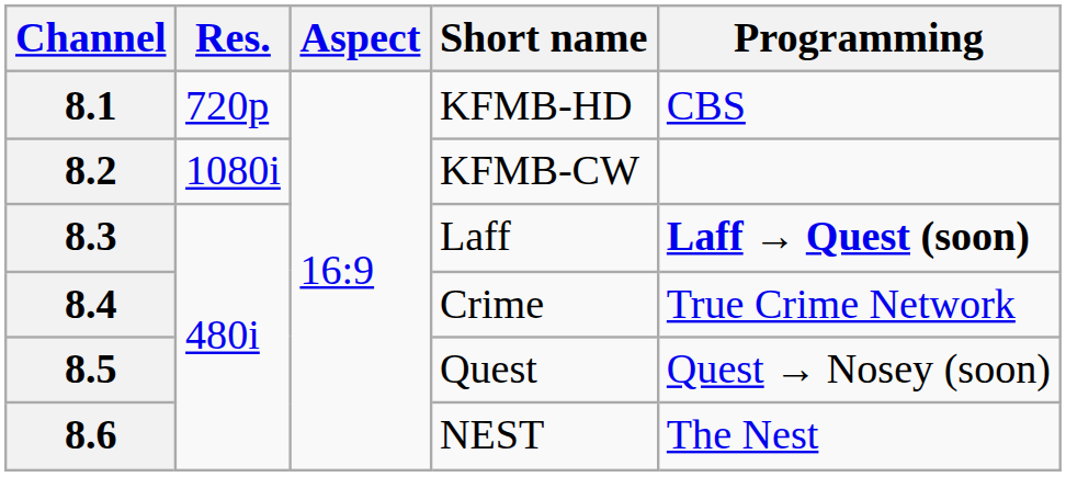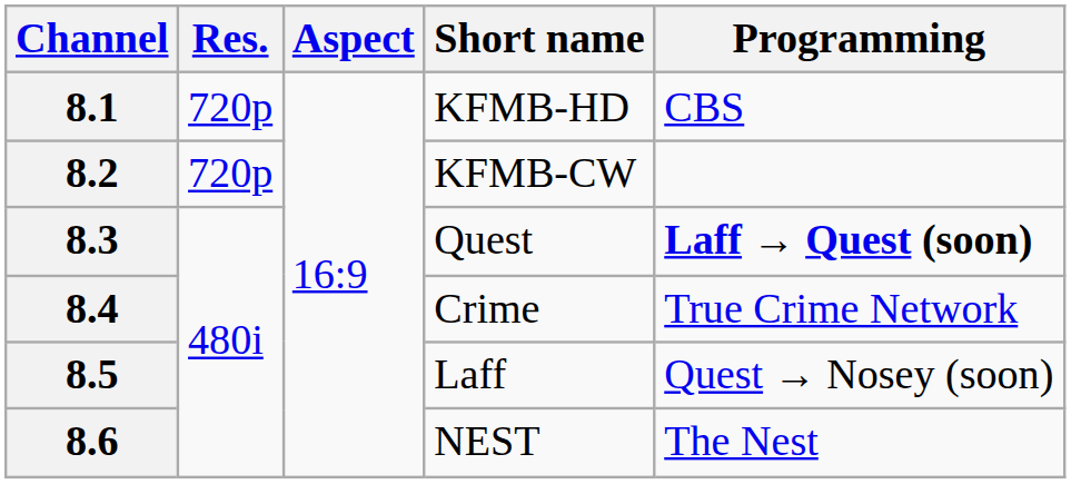8.2 | Res.: 1080i -> 720p
8.3 | Short name: Laff -> Quest
8.5 | Short name: Quest -> Laff
